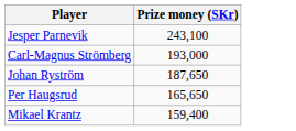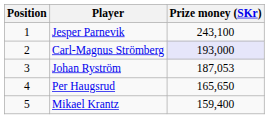+ column: Position | 1 | 2 | 3 | 4 | 5
Carl-Magnus Strömberg | Prize money (SKr): no background -> lavender background
Johan Ryström | Prize money (SKr): 187,650 -> 187,053
